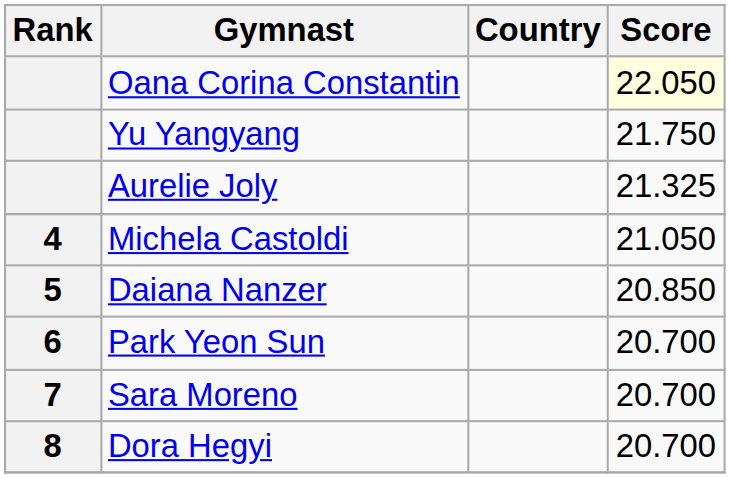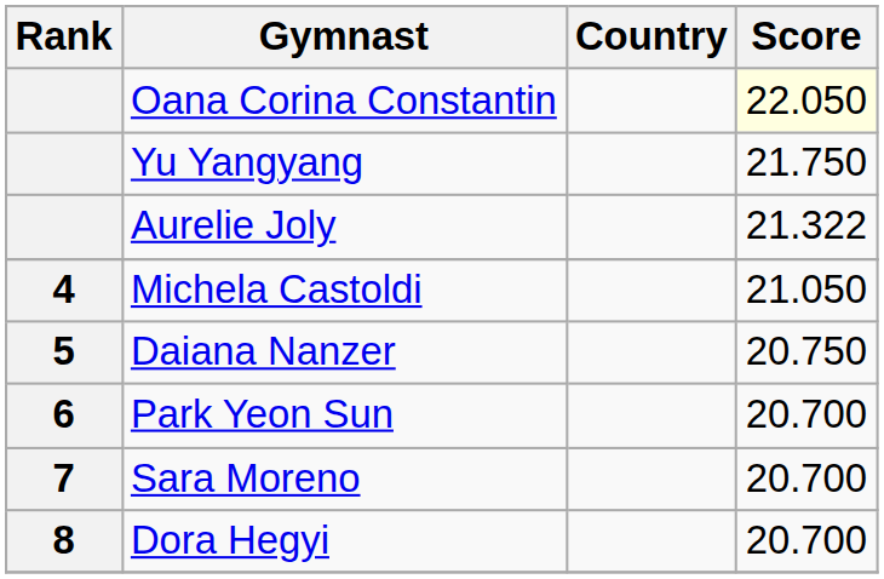Aurelie Joly | Score: 21.325 -> 21.322
Daiana Nanzer | Score: 20.850 -> 20.750
